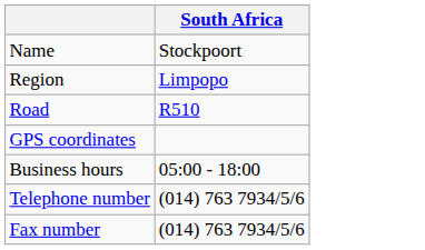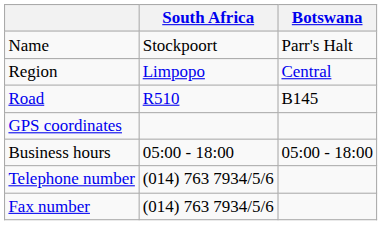+ column: Botswana | Parr's Halt | Central | B145 | 05:00 - 18:00
